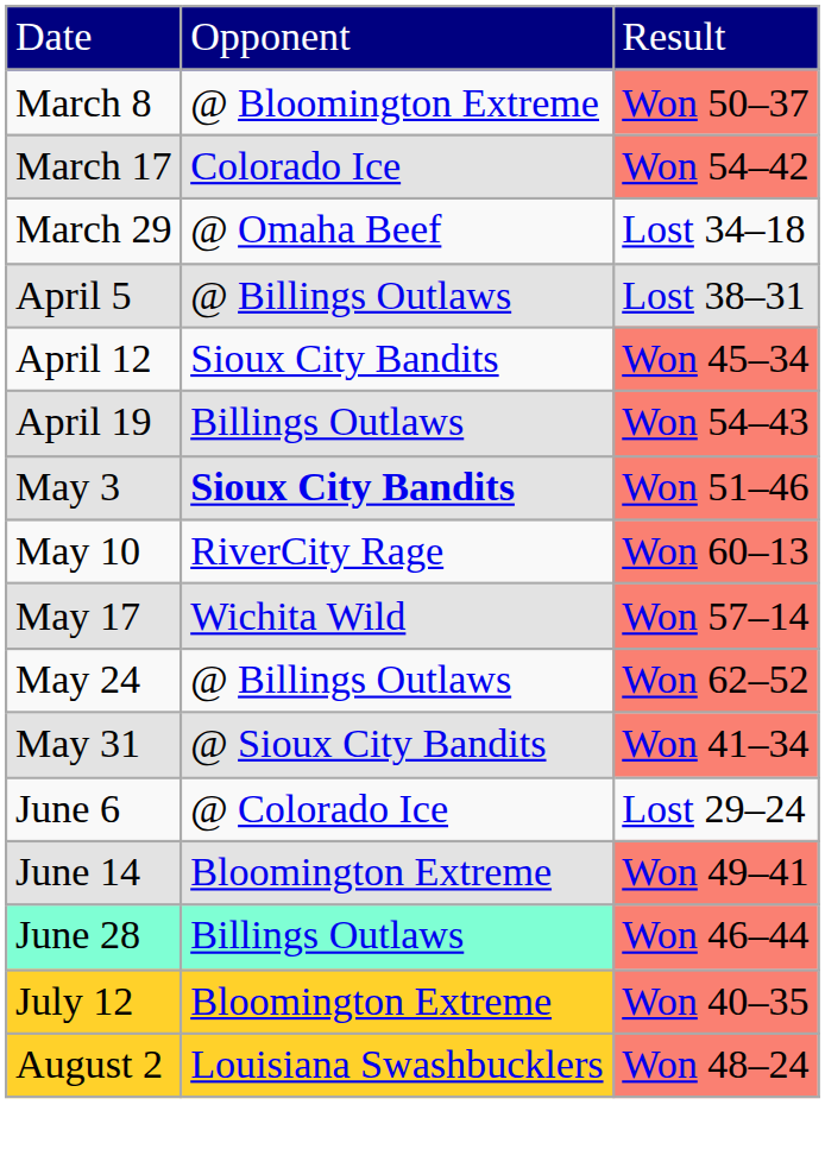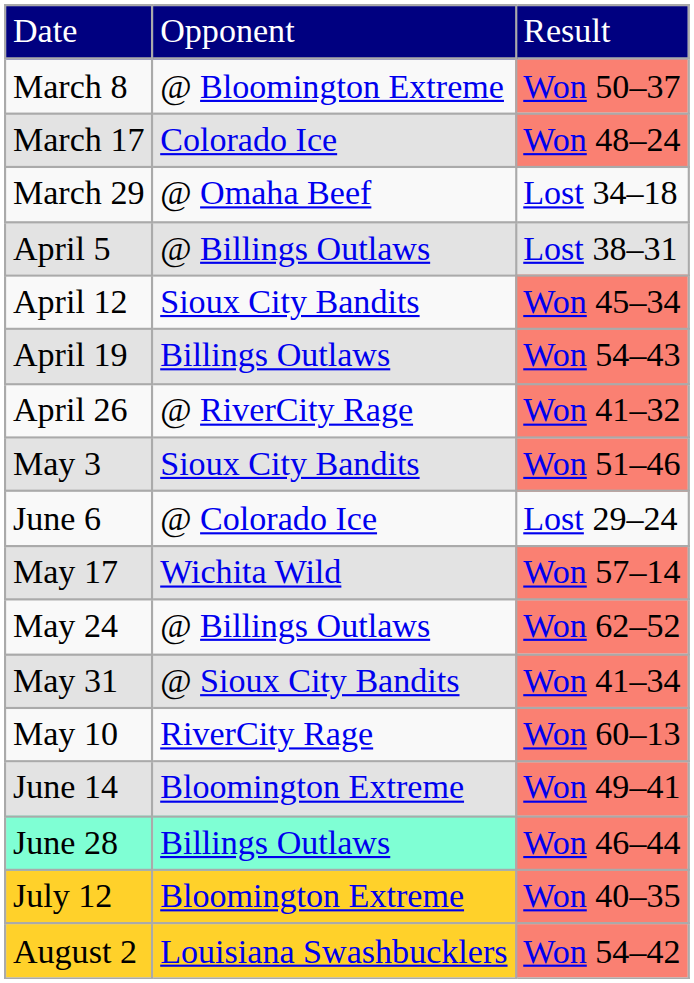March 17 | column 3: Won 54–42 -> Won 48–24
+ row: April 26 | @ RiverCity Rage | Won 41–32
May 3 | column 2: bold -> normal
rows swapped: May 10 <-> June 6
August 2 | column 3: Won 48–24 -> Won 54–42
